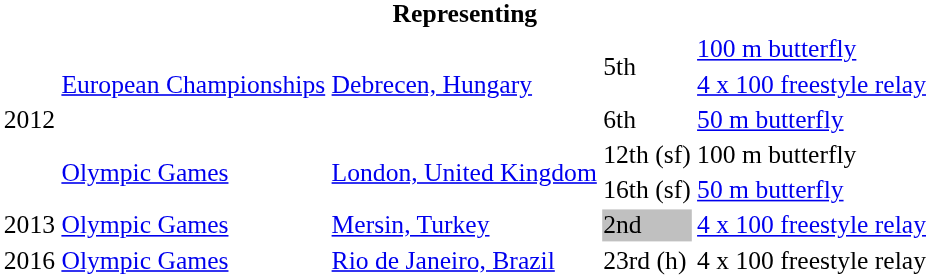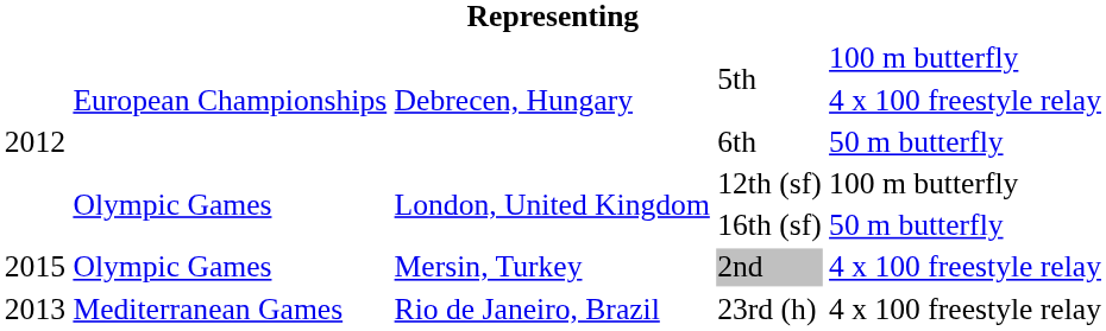2nd | column 1: 2013 -> 2015
23rd (h) | column 1: 2016 -> 2013
23rd (h) | column 2: Olympic Games -> Mediterranean Games
